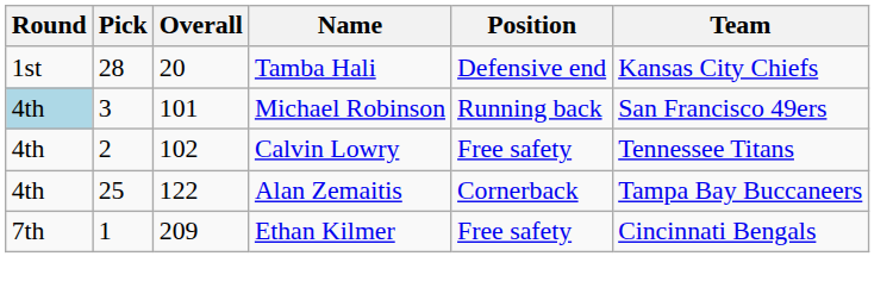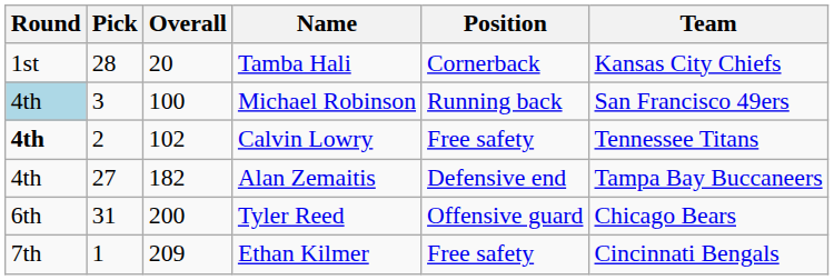Tamba Hali | Position: Defensive end -> Cornerback
Michael Robinson | Overall: 101 -> 100
Calvin Lowry | Round: normal -> bold
Alan Zemaitis | Pick: 25 -> 27
Alan Zemaitis | Overall: 122 -> 182
Alan Zemaitis | Position: Cornerback -> Defensive end
+ row: 6th | 31 | 200 | Tyler Reed | Offensive guard | Chicago Bears
